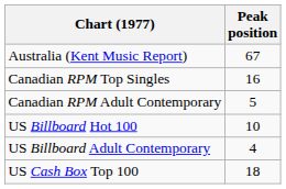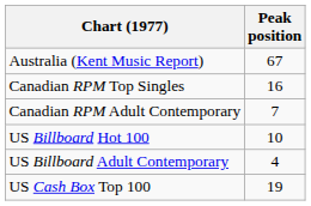Canadian RPM Adult Contemporary | Peak position: 5 -> 7
US Cash Box Top 100 | Peak position: 18 -> 19
